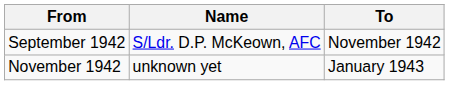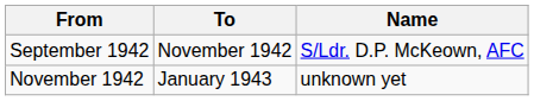columns swapped: To <-> Name
